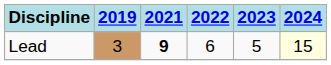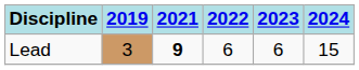Lead | 2023: 5 -> 6
Lead | 2024: lightyellow background -> no background
